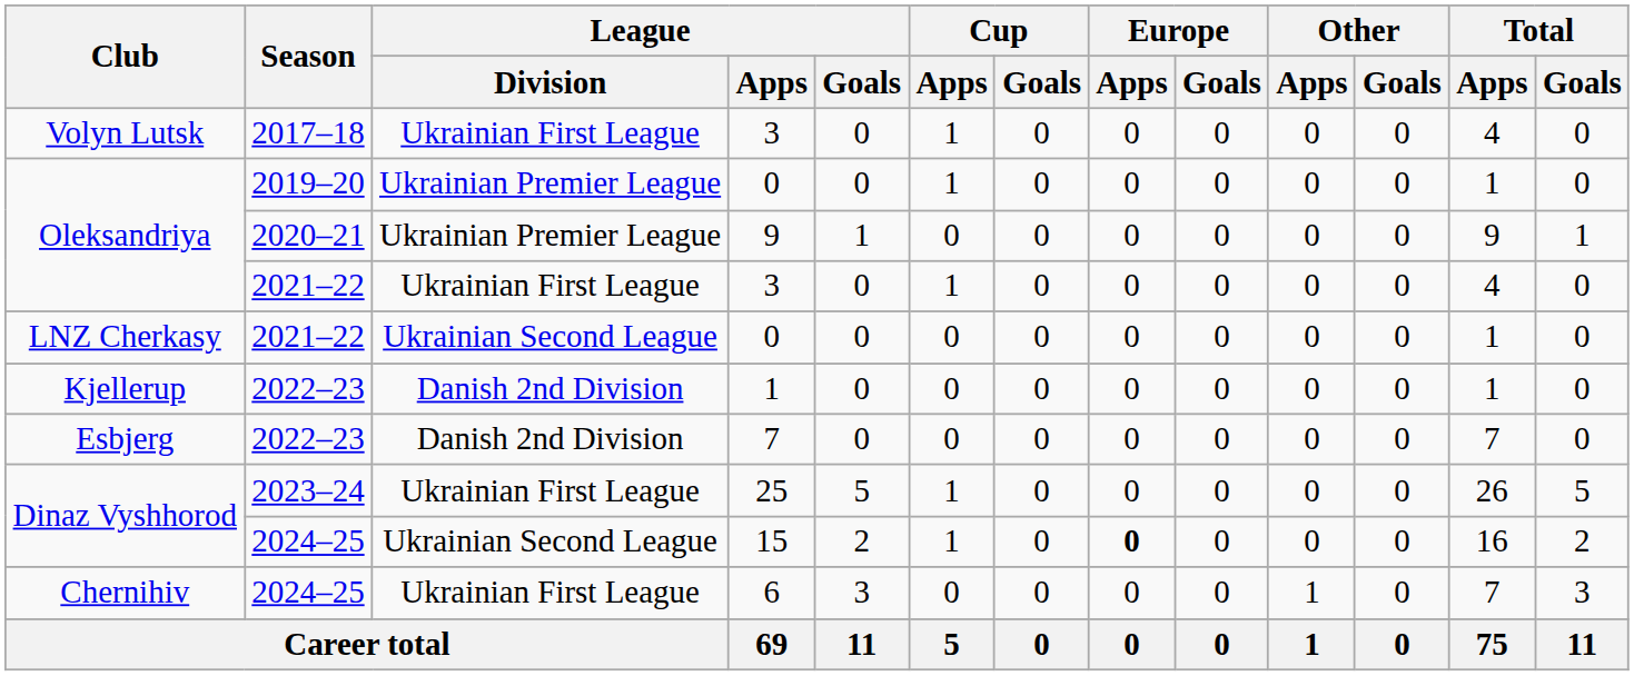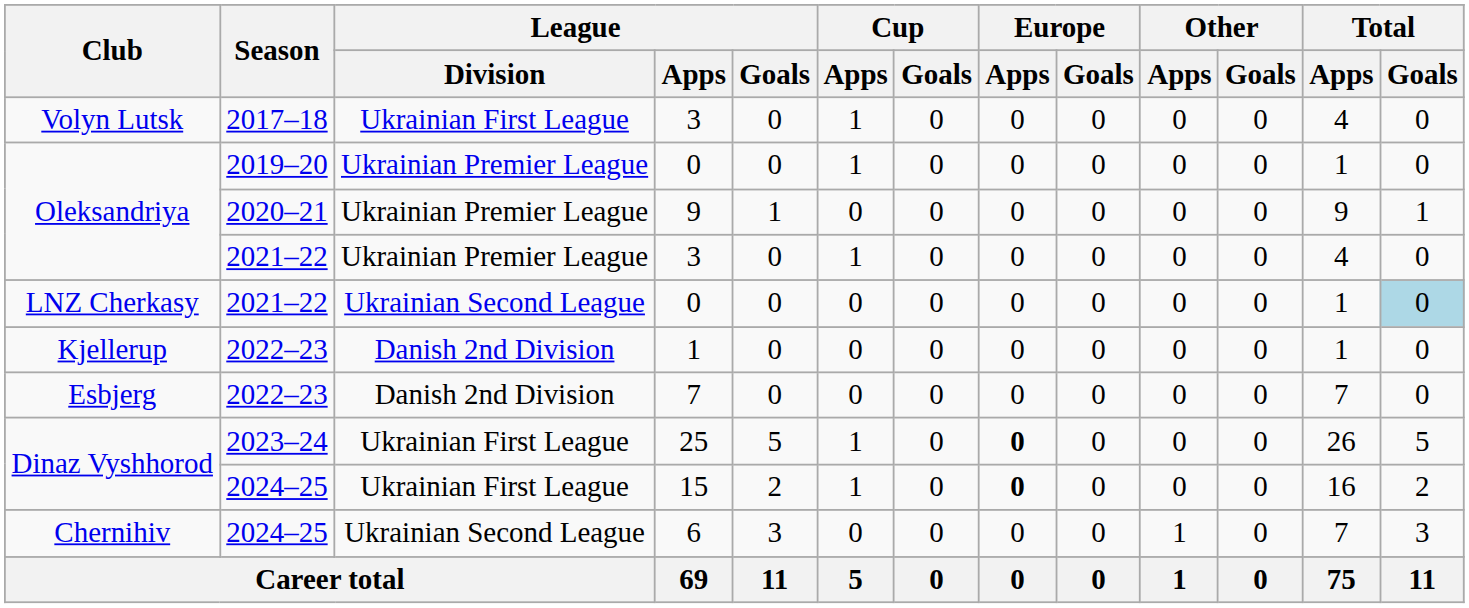Oleksandriya / 3 | League / Division: Ukrainian First League -> Ukrainian Premier League
LNZ Cherkasy / 0 | Total / Goals: no background -> lightblue background
25 | Europe / Apps: normal -> bold
15 | League / Division: Ukrainian Second League -> Ukrainian First League
6 | League / Division: Ukrainian First League -> Ukrainian Second League
